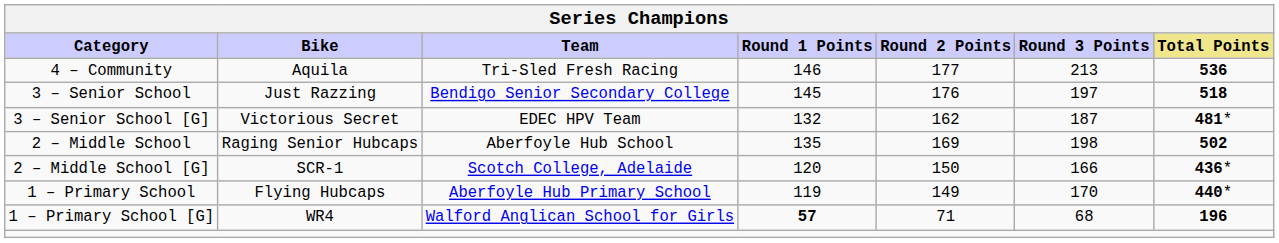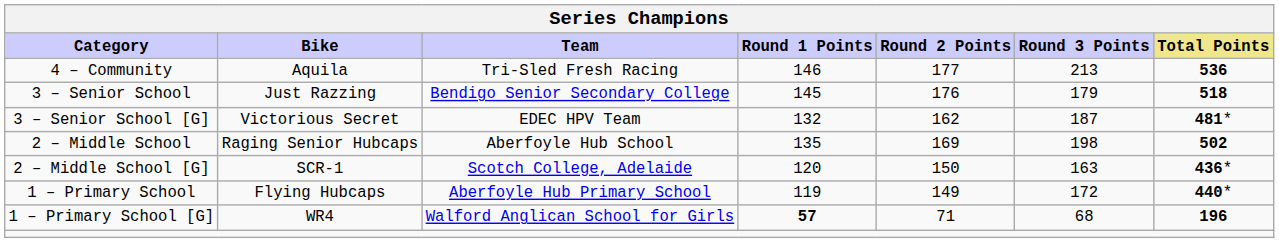3 – Senior School | Round 3 Points: 197 -> 179
2 – Middle School [G] | Round 3 Points: 166 -> 163
1 – Primary School | Round 3 Points: 170 -> 172
